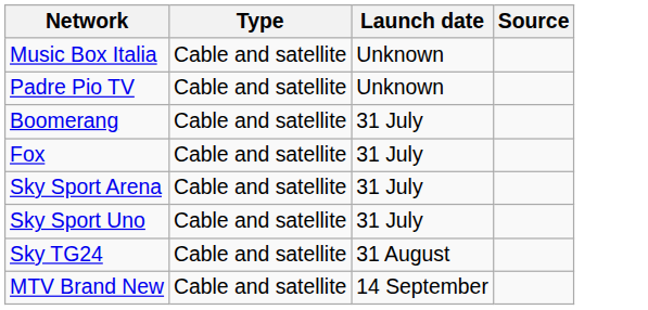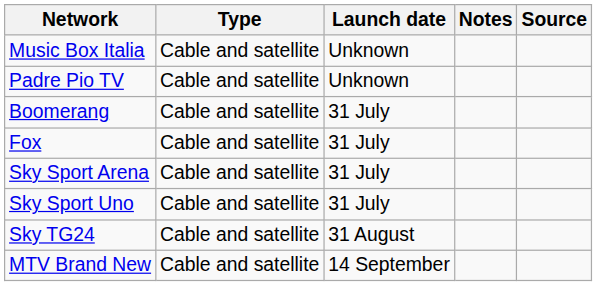+ column: Notes
